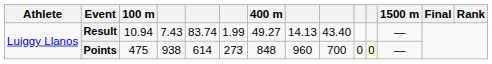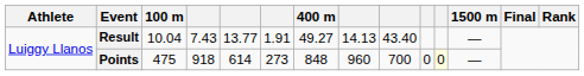Result | 100 m: 10.94 -> 10.04
Result | column 5: 83.74 -> 13.77
Result | column 6: 1.99 -> 1.91
Points | column 4: 938 -> 918
